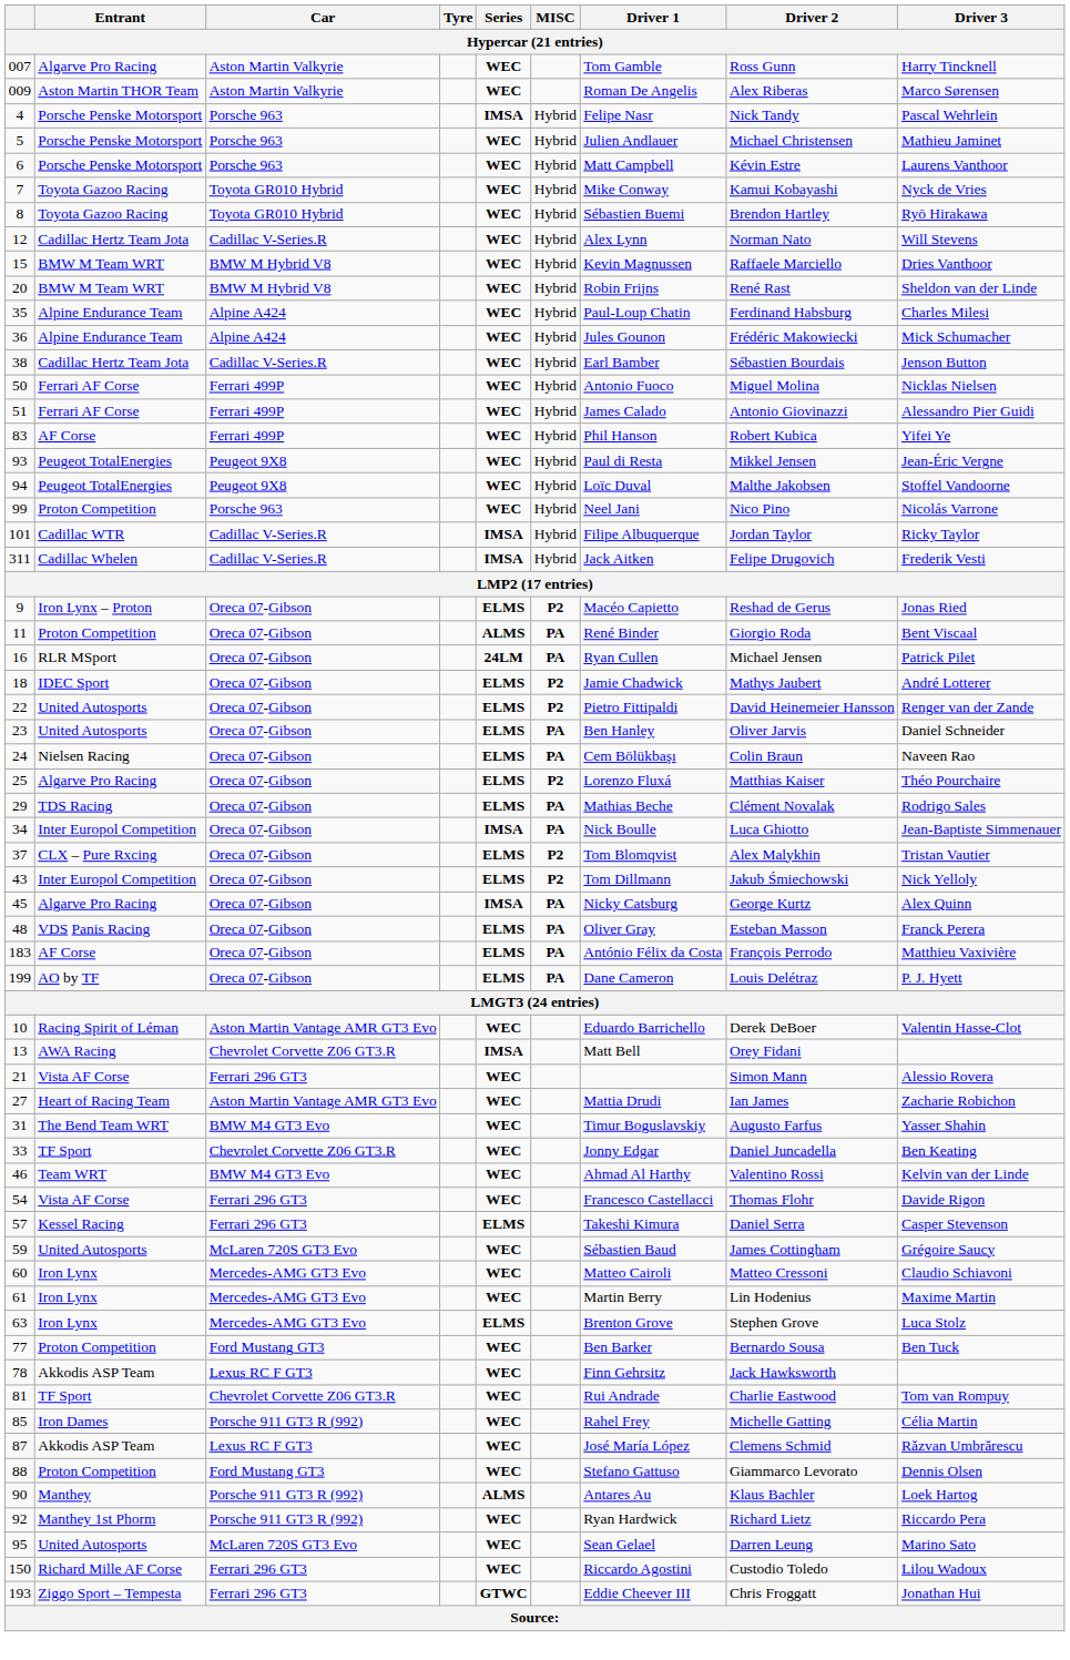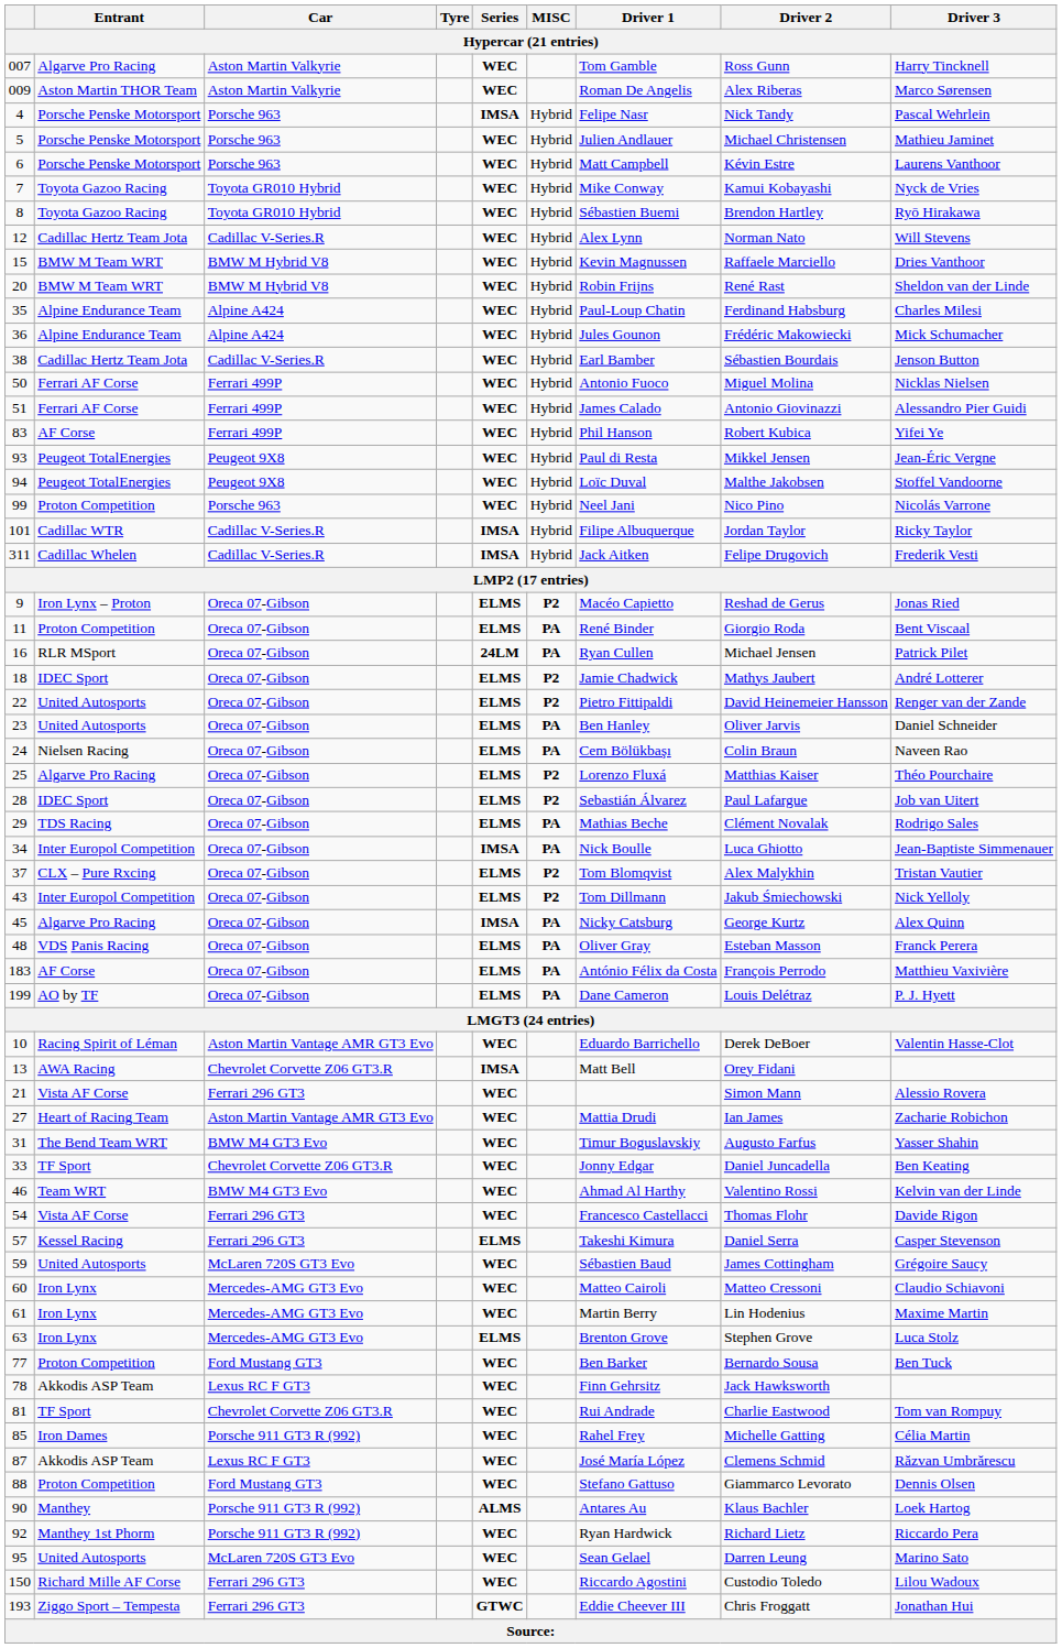11 | Series: ALMS -> ELMS
+ row: 28 | IDEC Sport | Oreca 07-Gibson | ELMS | P2 | Sebastián Álvarez | Paul Lafargue | Job van Uitert
